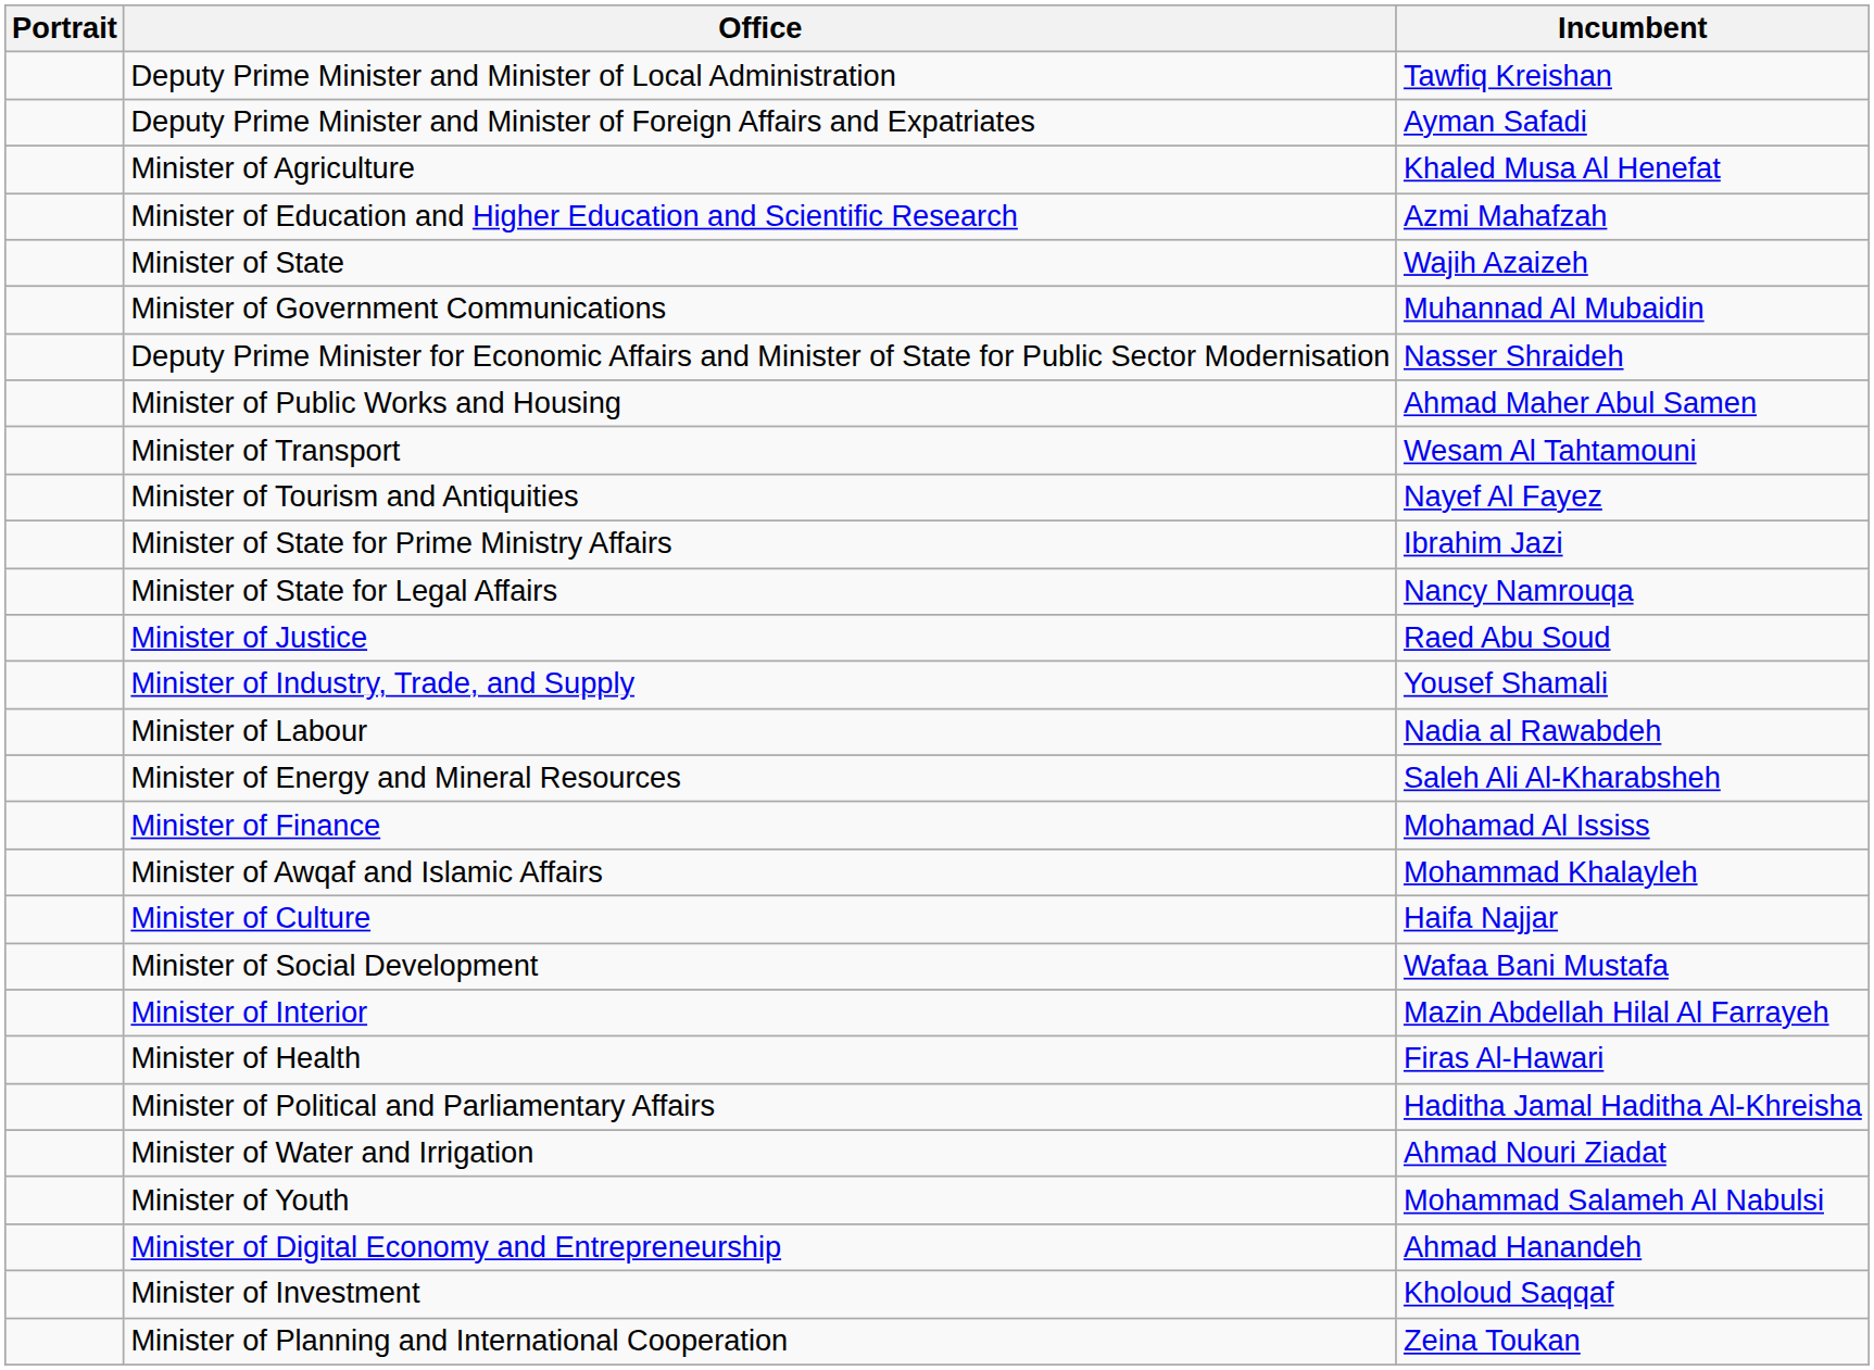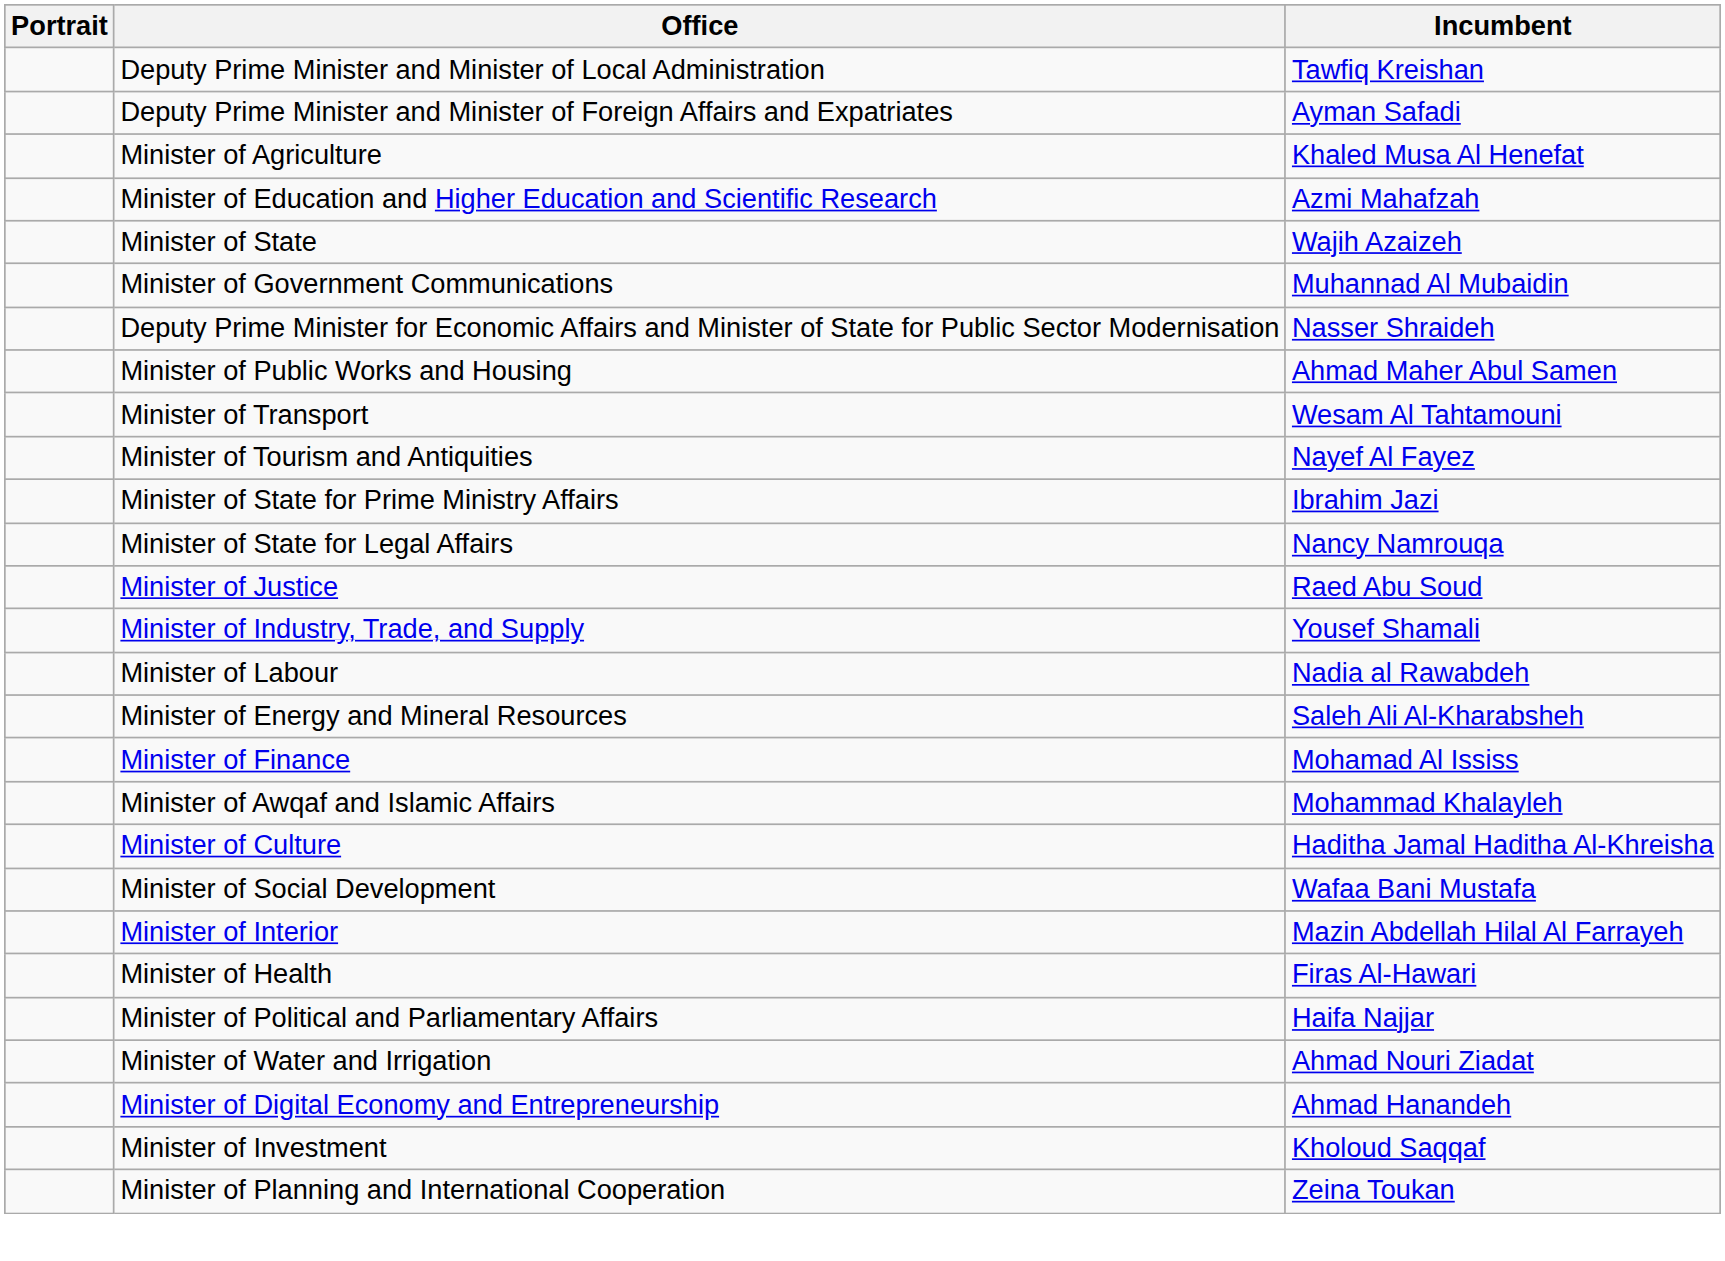Minister of Culture | Incumbent: Haifa Najjar -> Haditha Jamal Haditha Al-Khreisha
Minister of Political and Parliamentary Affairs | Incumbent: Haditha Jamal Haditha Al-Khreisha -> Haifa Najjar
- row: Minister of Youth | Mohammad Salameh Al Nabulsi
